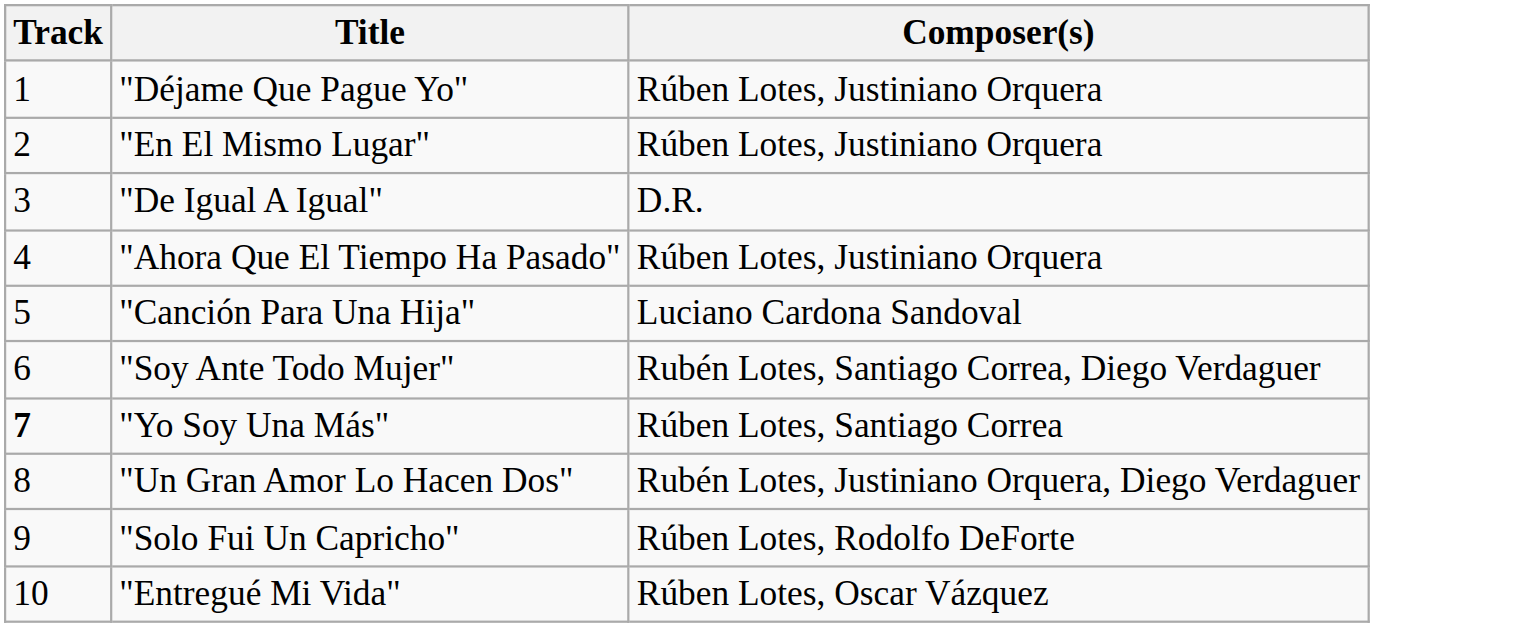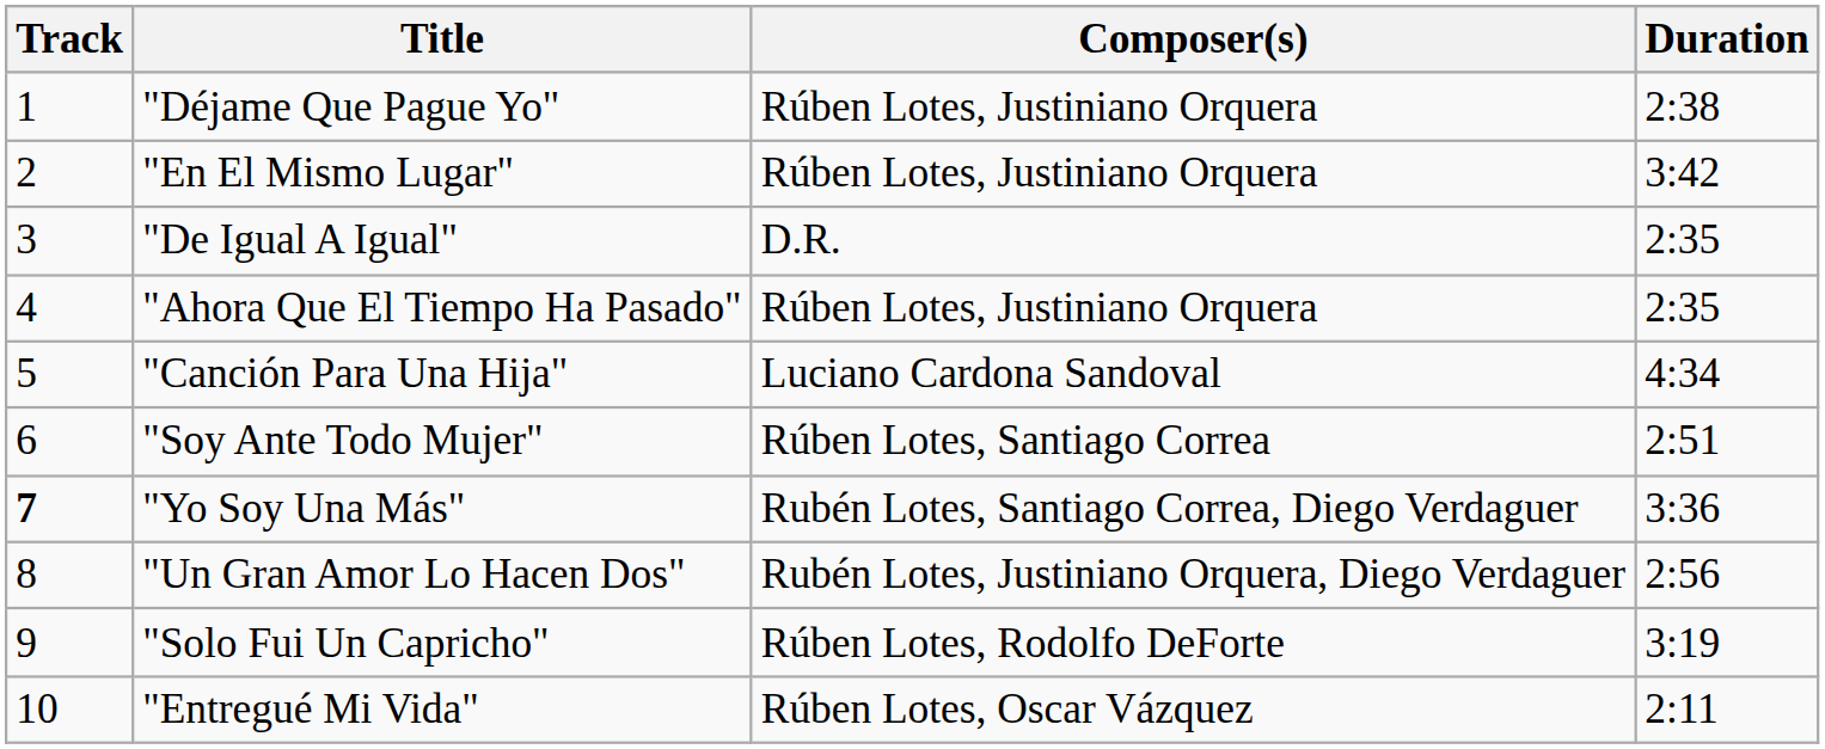+ column: Duration | 2:38 | 3:42 | 2:35 | 2:35 | 4:34 | 2:51 | 3:36 | 2:56 | 3:19 | 2:11
"Soy Ante Todo Mujer" | Composer(s): Rubén Lotes, Santiago Correa, Diego Verdaguer -> Rúben Lotes, Santiago Correa
"Yo Soy Una Más" | Composer(s): Rúben Lotes, Santiago Correa -> Rubén Lotes, Santiago Correa, Diego Verdaguer
